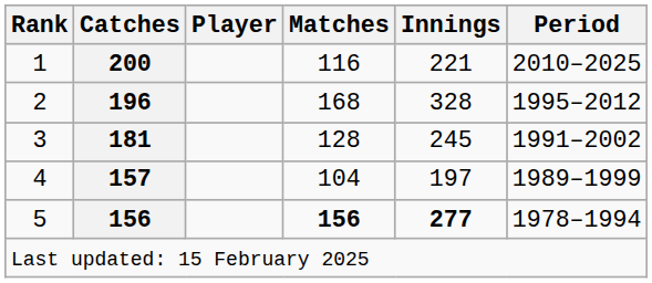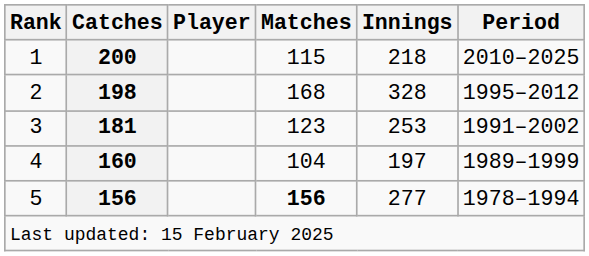1 | Matches: 116 -> 115
1 | Innings: 221 -> 218
2 | Catches: 196 -> 198
3 | Matches: 128 -> 123
3 | Innings: 245 -> 253
4 | Catches: 157 -> 160
5 | Innings: bold -> normal
